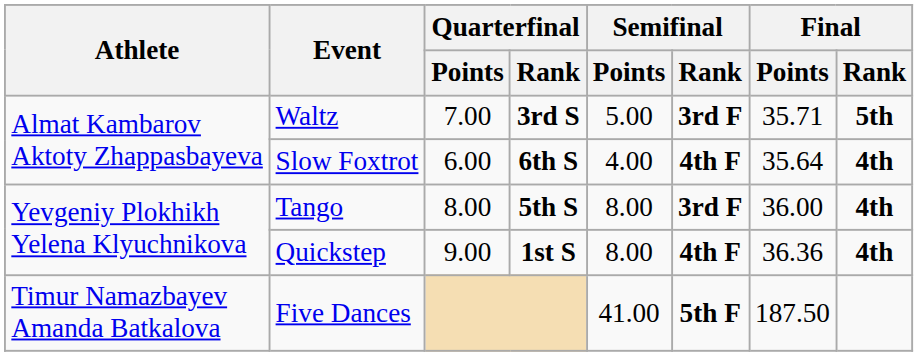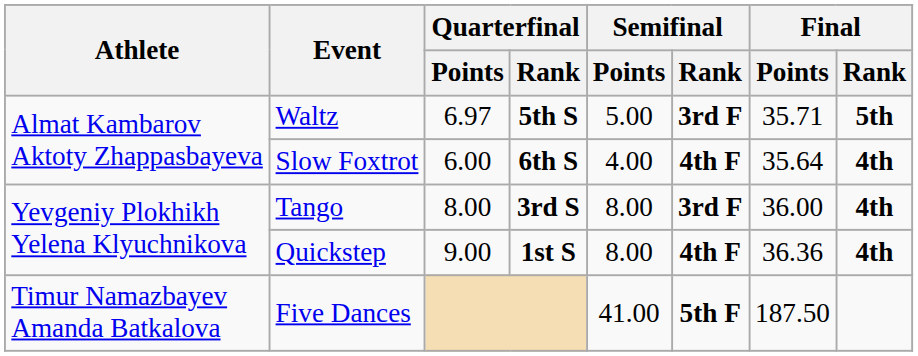Waltz | Quarterfinal / Points: 7.00 -> 6.97
Waltz | Quarterfinal / Rank: 3rd S -> 5th S
Tango | Quarterfinal / Rank: 5th S -> 3rd S
